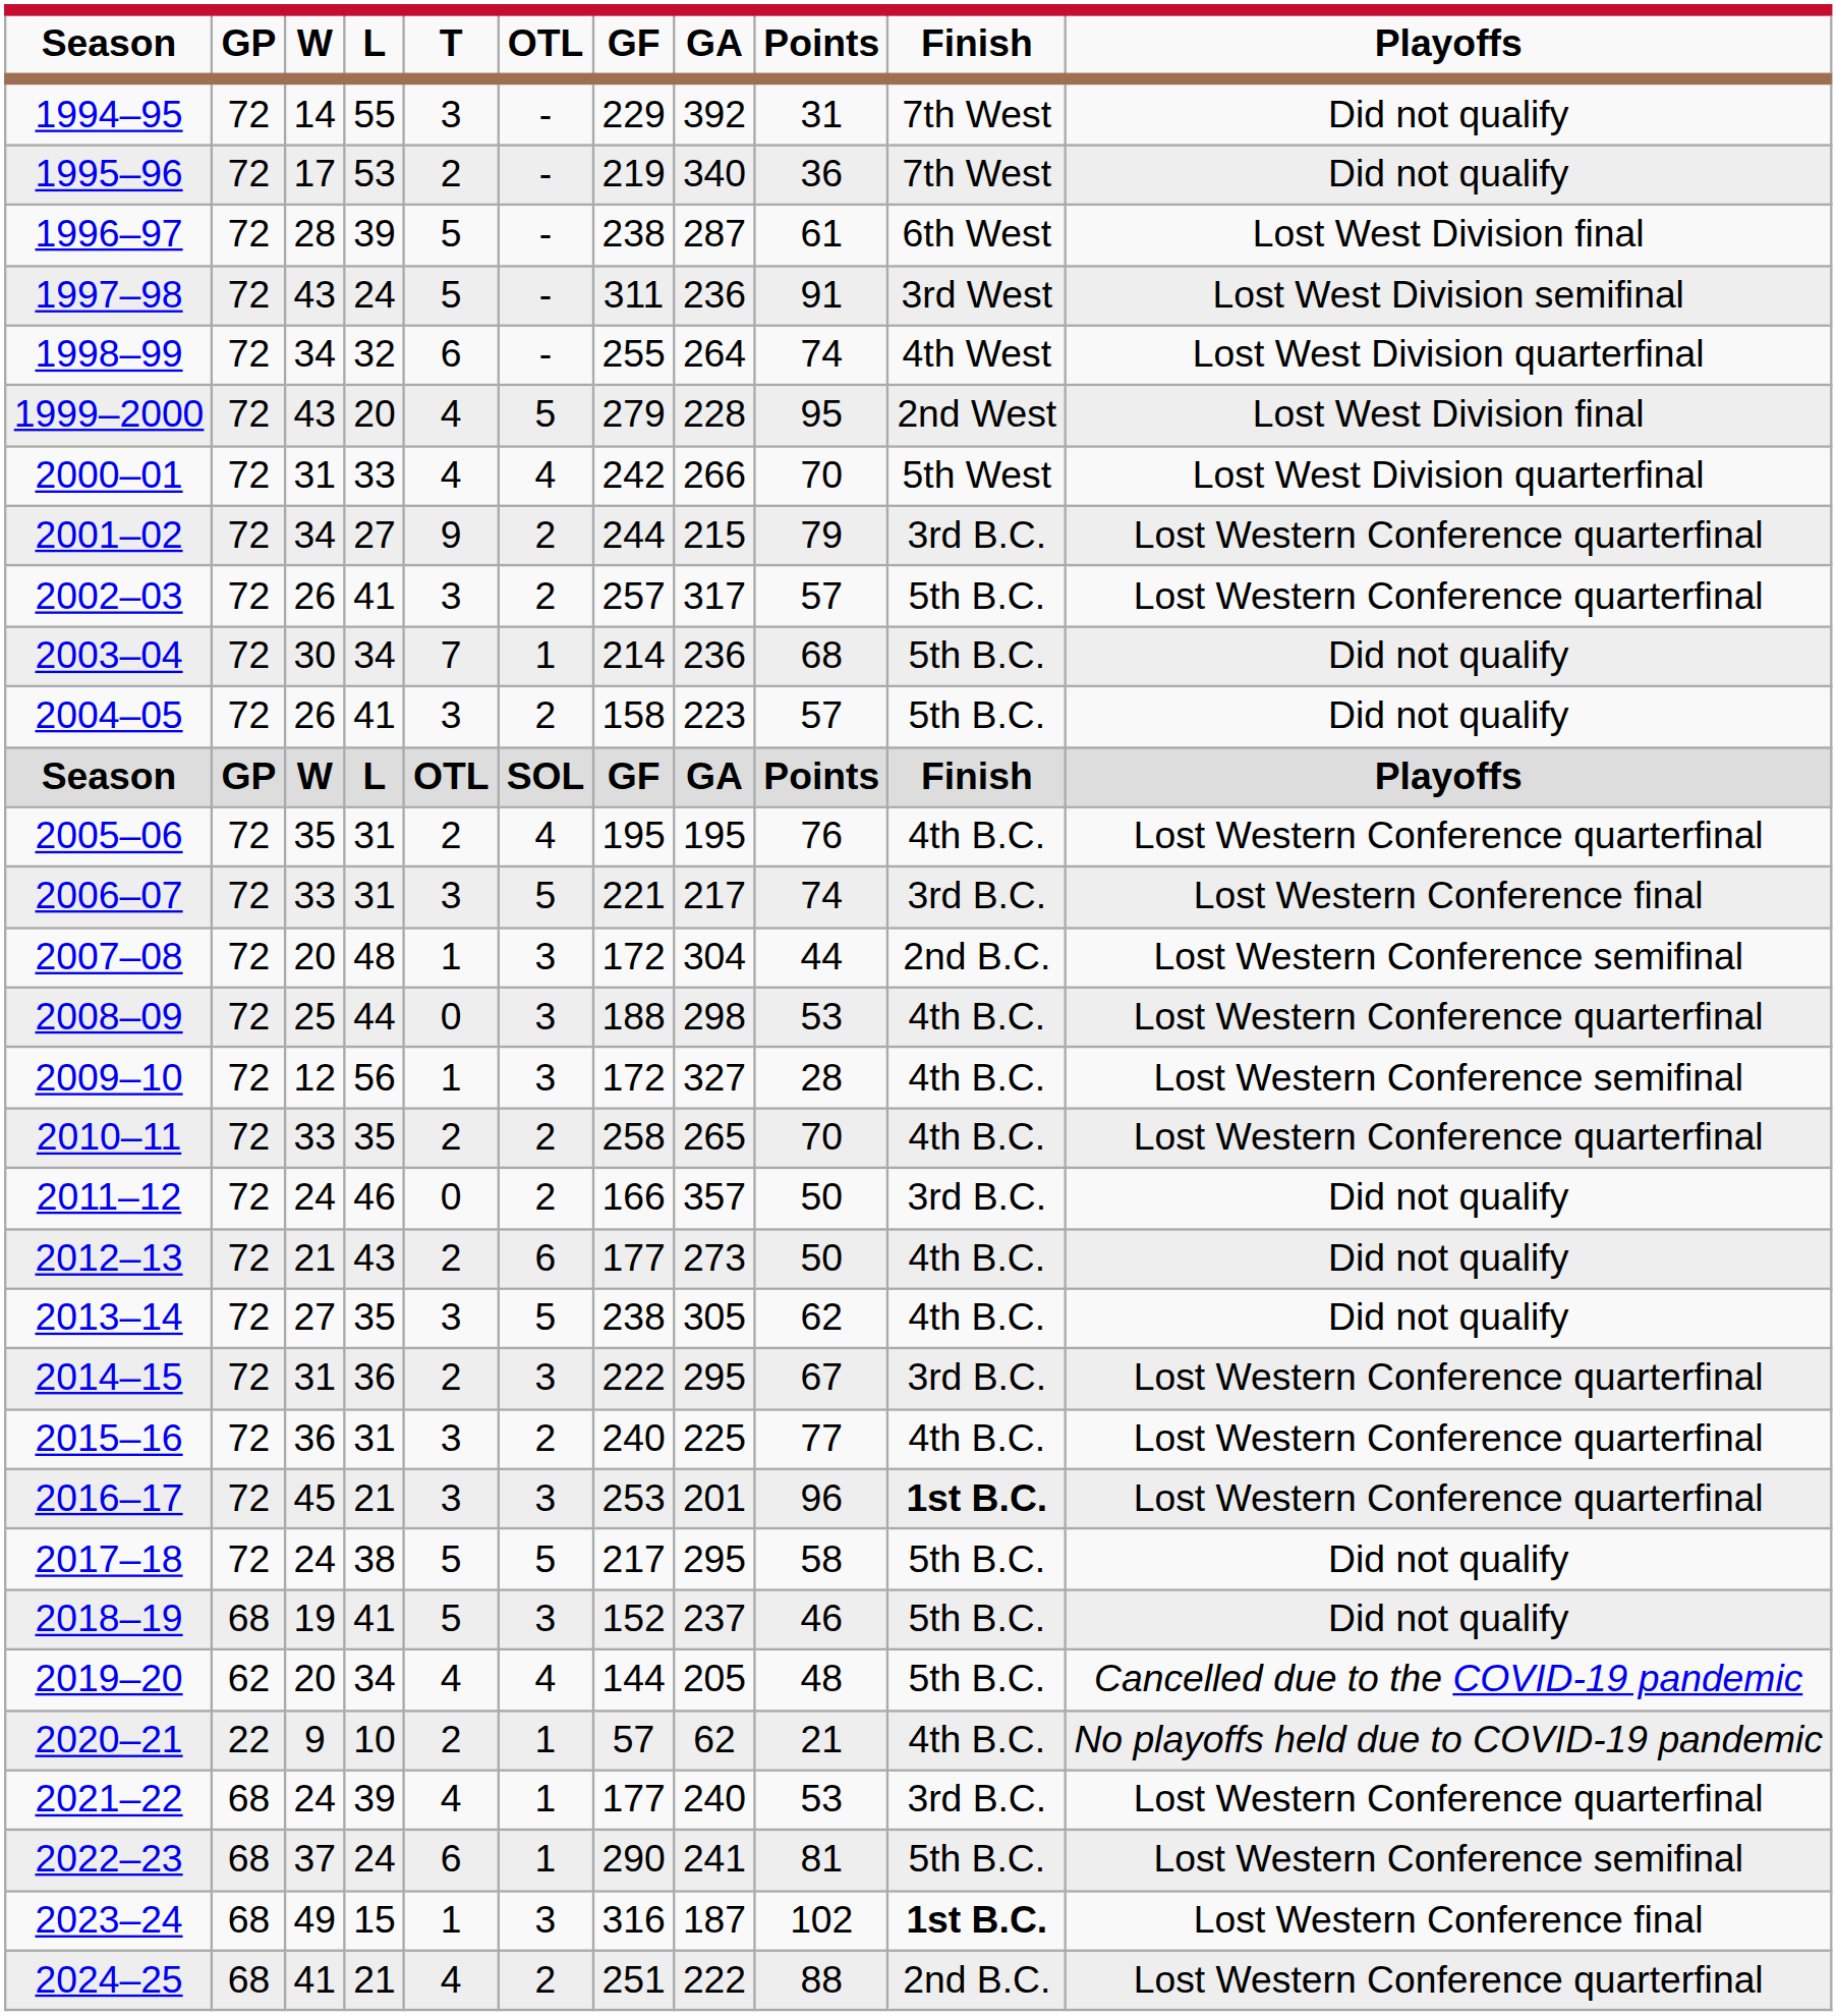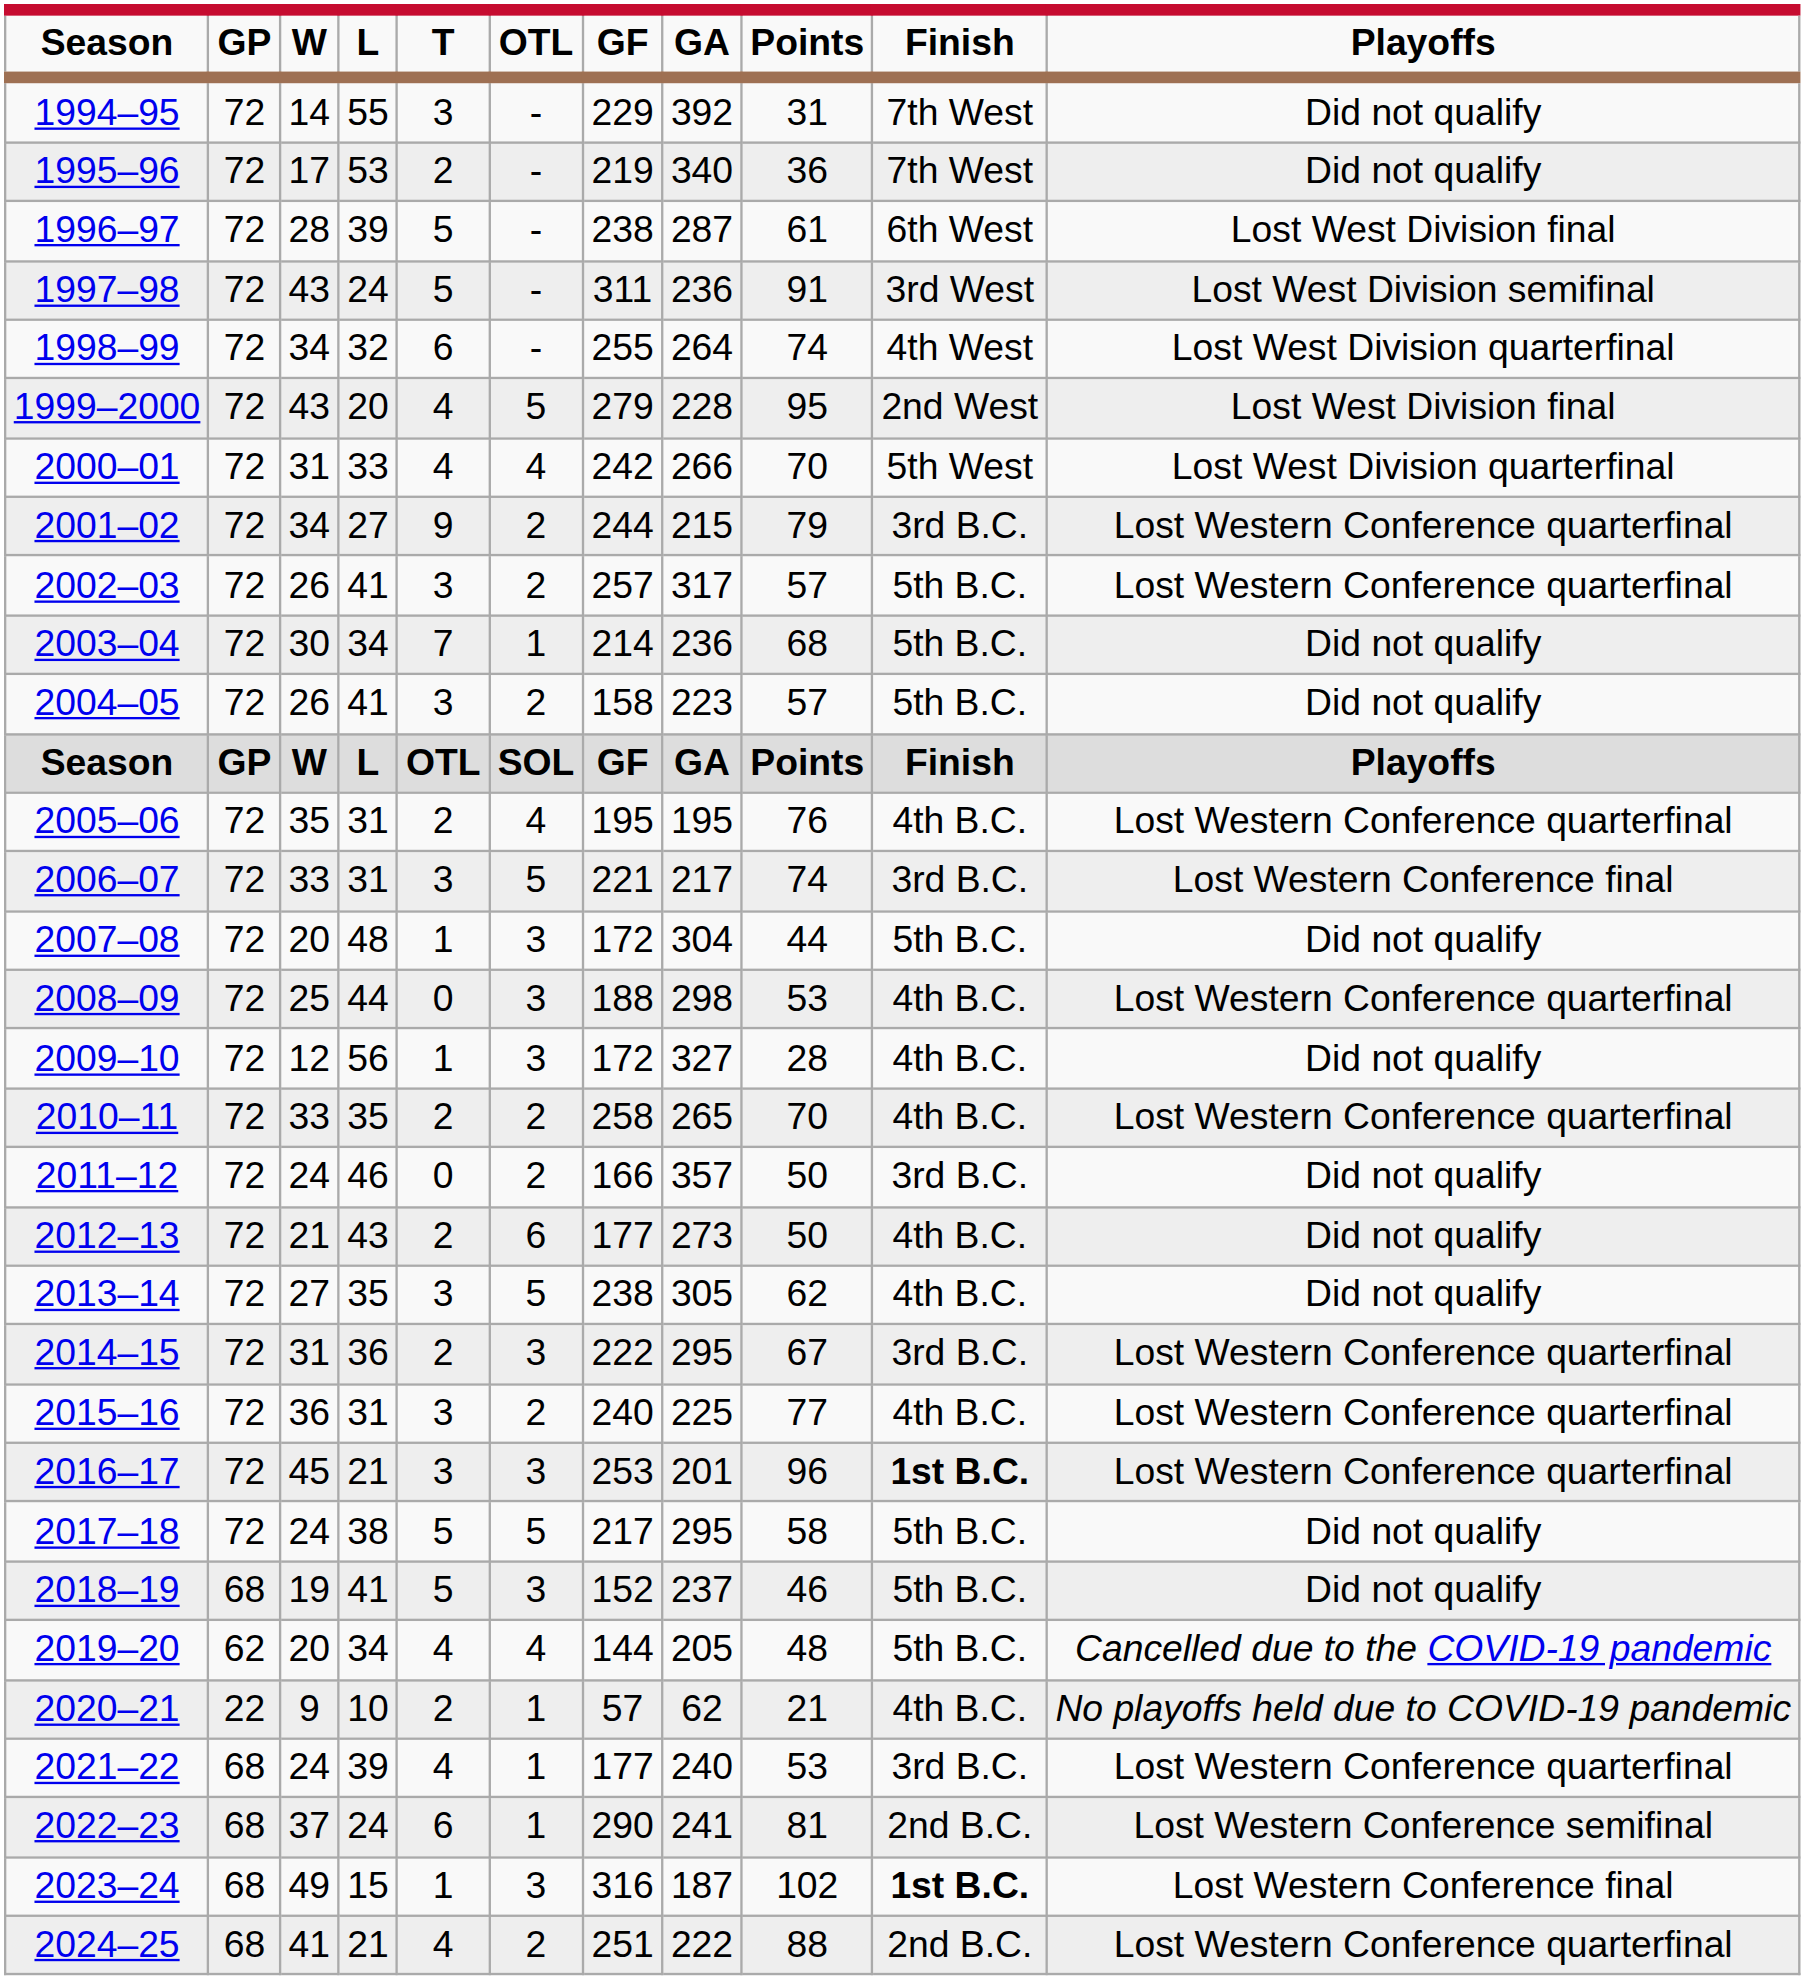2007–08 | Finish: 2nd B.C. -> 5th B.C.
2007–08 | Playoffs: Lost Western Conference semifinal -> Did not qualify
2009–10 | Playoffs: Lost Western Conference semifinal -> Did not qualify
2022–23 | Finish: 5th B.C. -> 2nd B.C.
